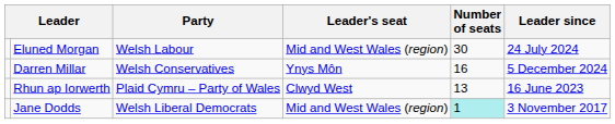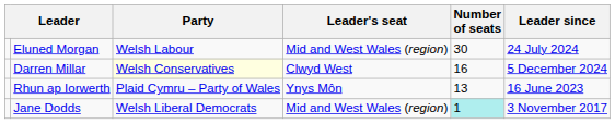Darren Millar | Party: no background -> lightyellow background
Darren Millar | Leader's seat: Ynys Môn -> Clwyd West
Rhun ap Iorwerth | Leader's seat: Clwyd West -> Ynys Môn
